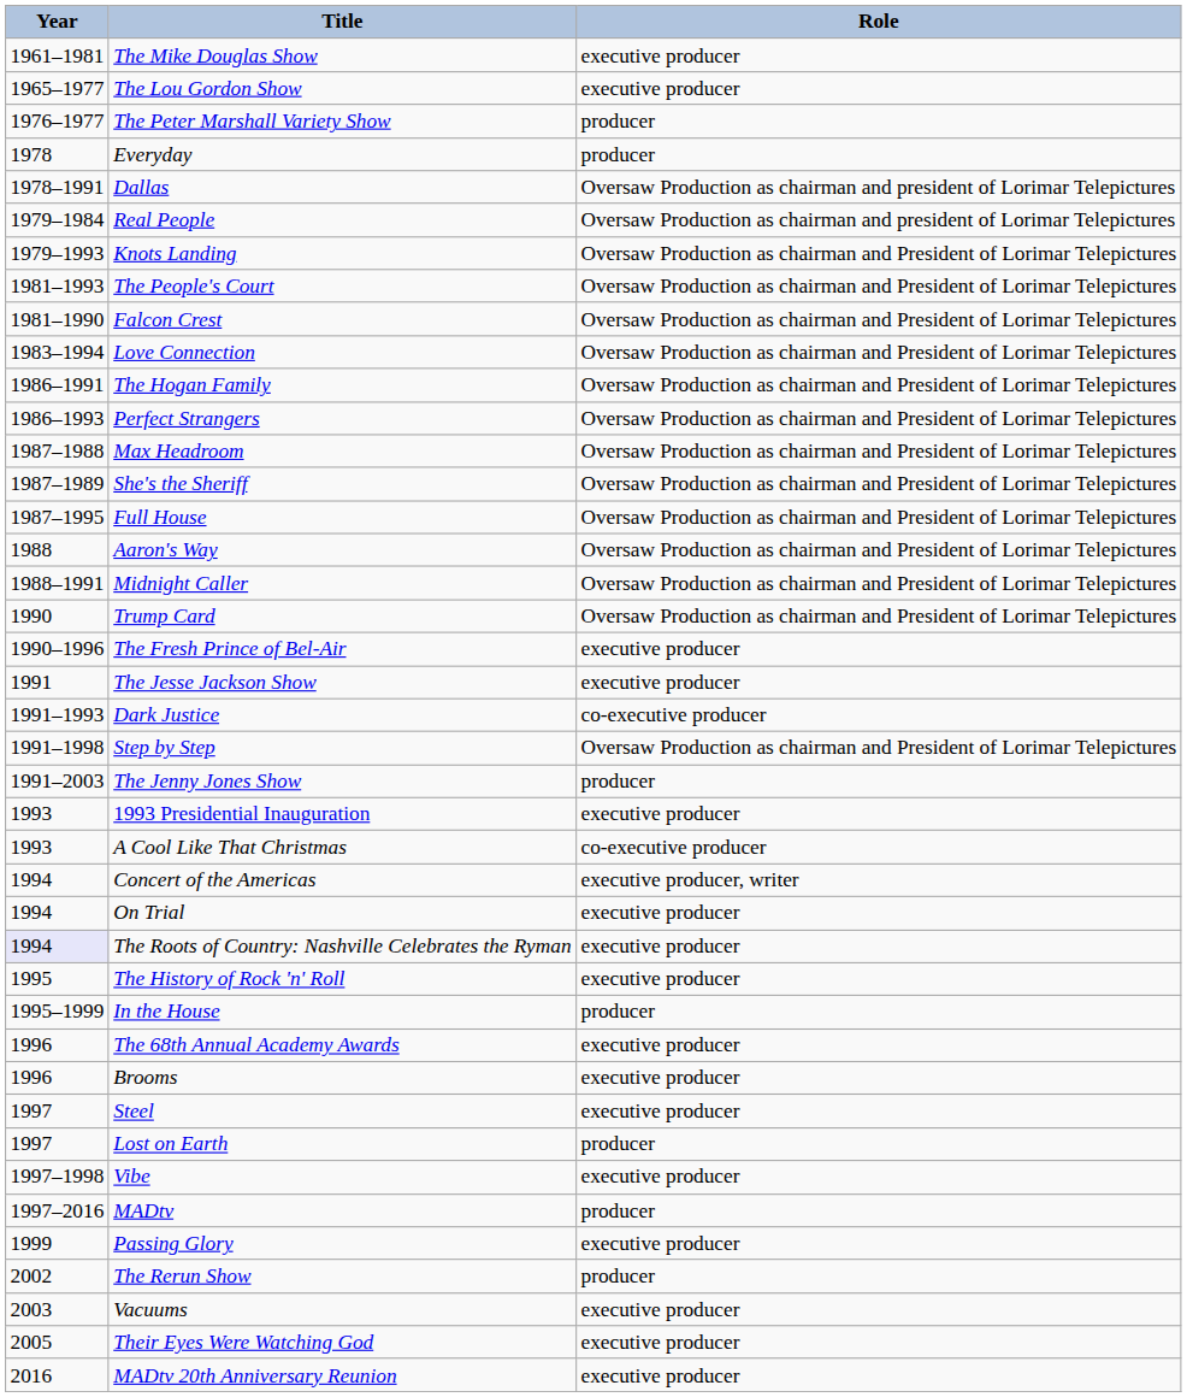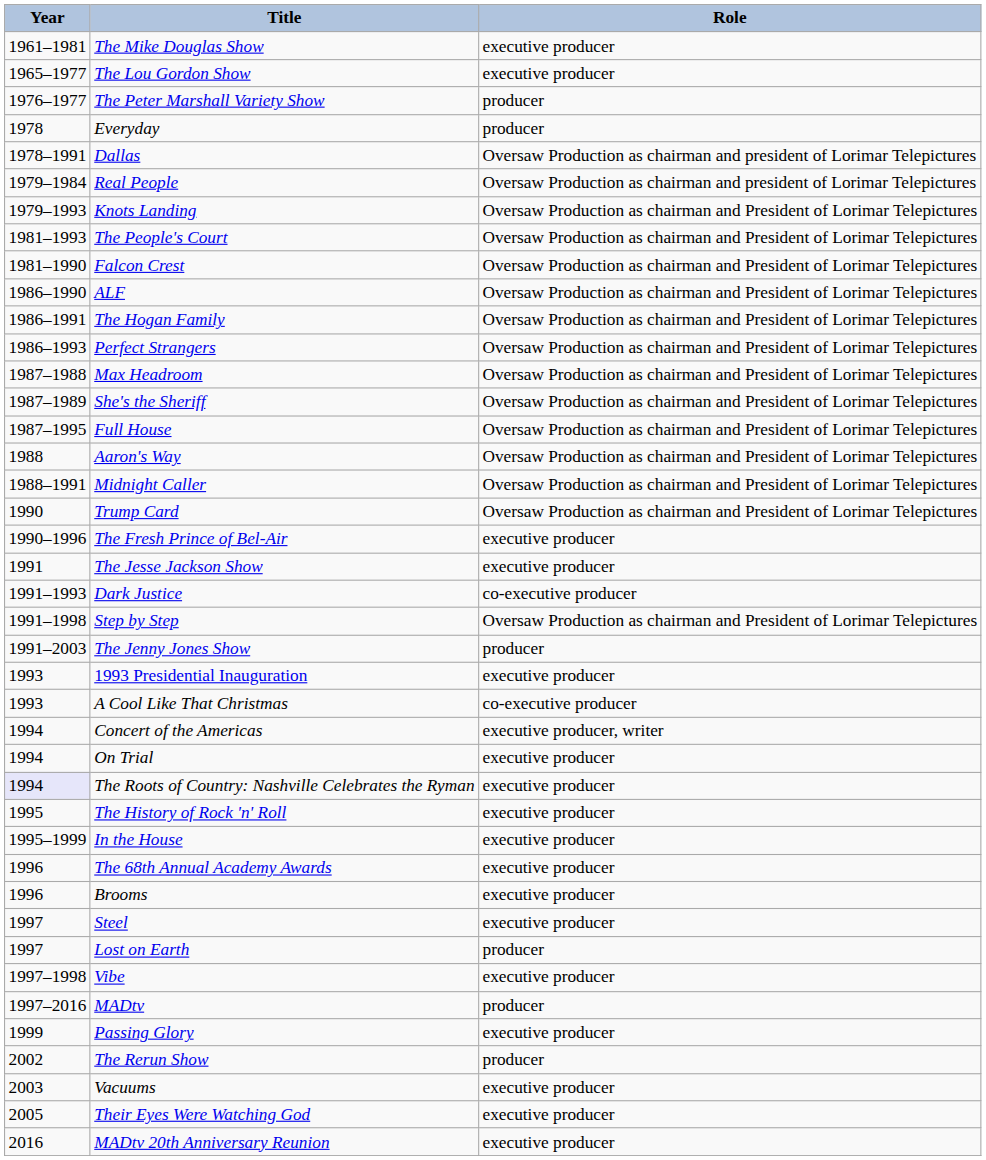- row: 1983–1994 | Love Connection | Oversaw Production as chairman and President of Lorimar Telepictures
+ row: 1986–1990 | ALF | Oversaw Production as chairman and President of Lorimar Telepictures
In the House | Role: producer -> executive producer
